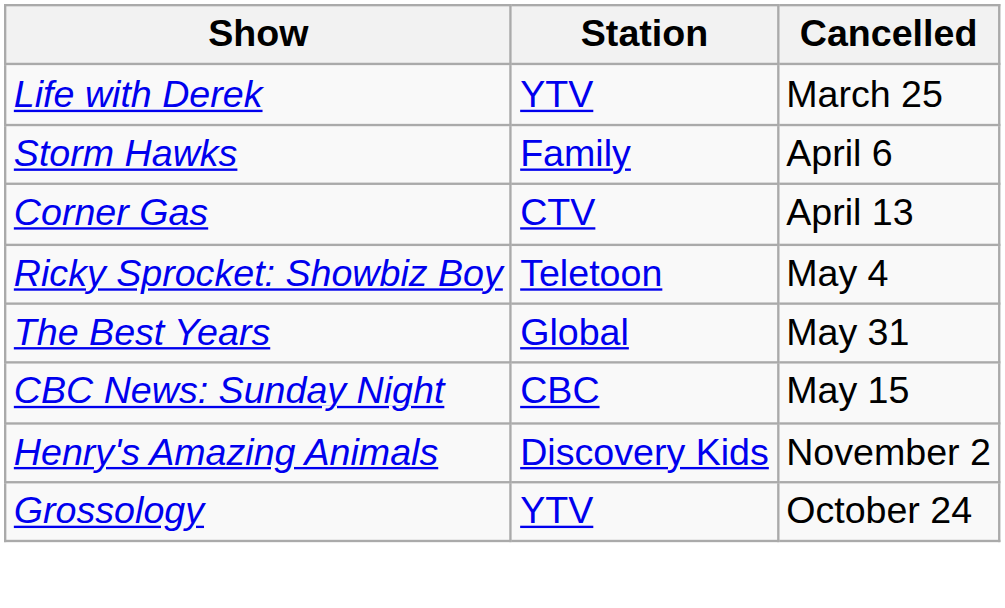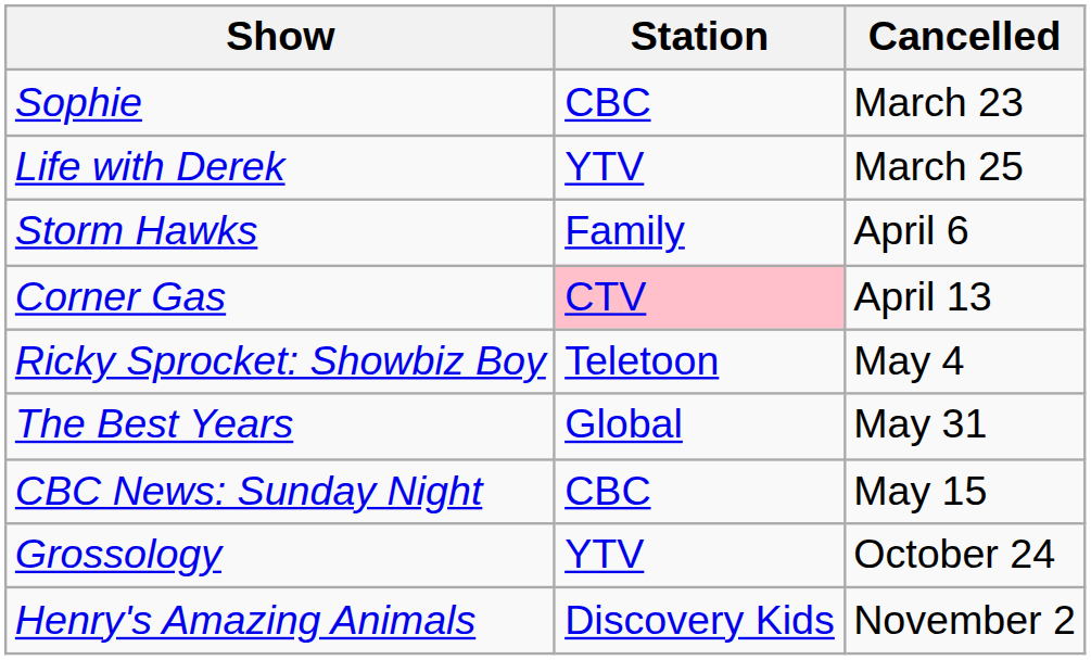+ row: Sophie | CBC | March 23
Corner Gas | Station: no background -> pink background
rows swapped: Grossology <-> Henry's Amazing Animals
